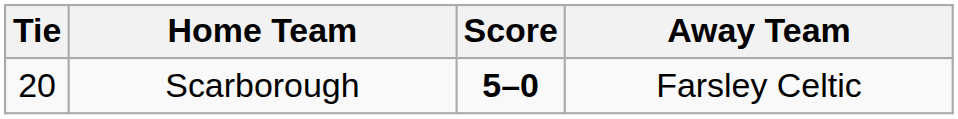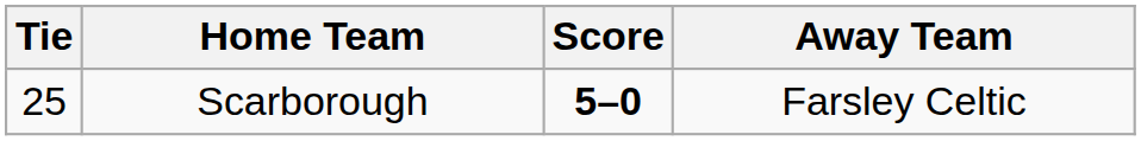Scarborough | Tie: 20 -> 25
